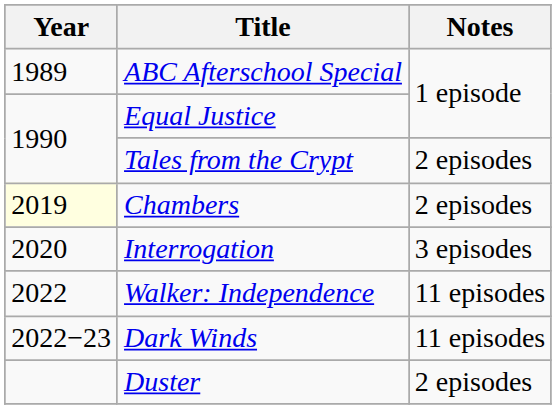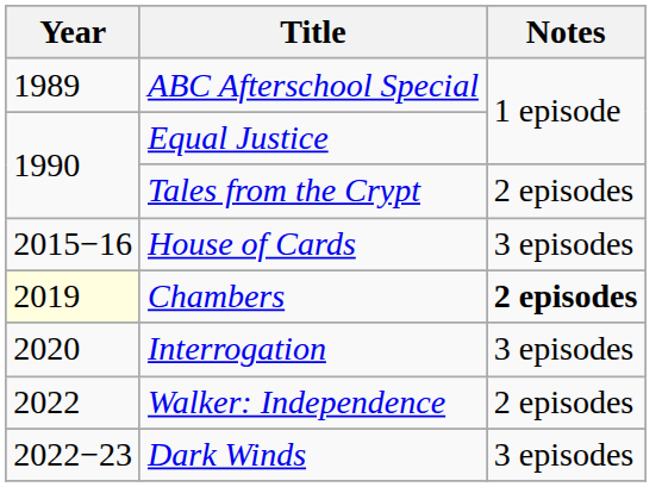+ row: 2015−16 | House of Cards | 3 episodes
Chambers | Notes: normal -> bold
Walker: Independence | Notes: 11 episodes -> 2 episodes
Dark Winds | Notes: 11 episodes -> 3 episodes
- row: Duster | 2 episodes
